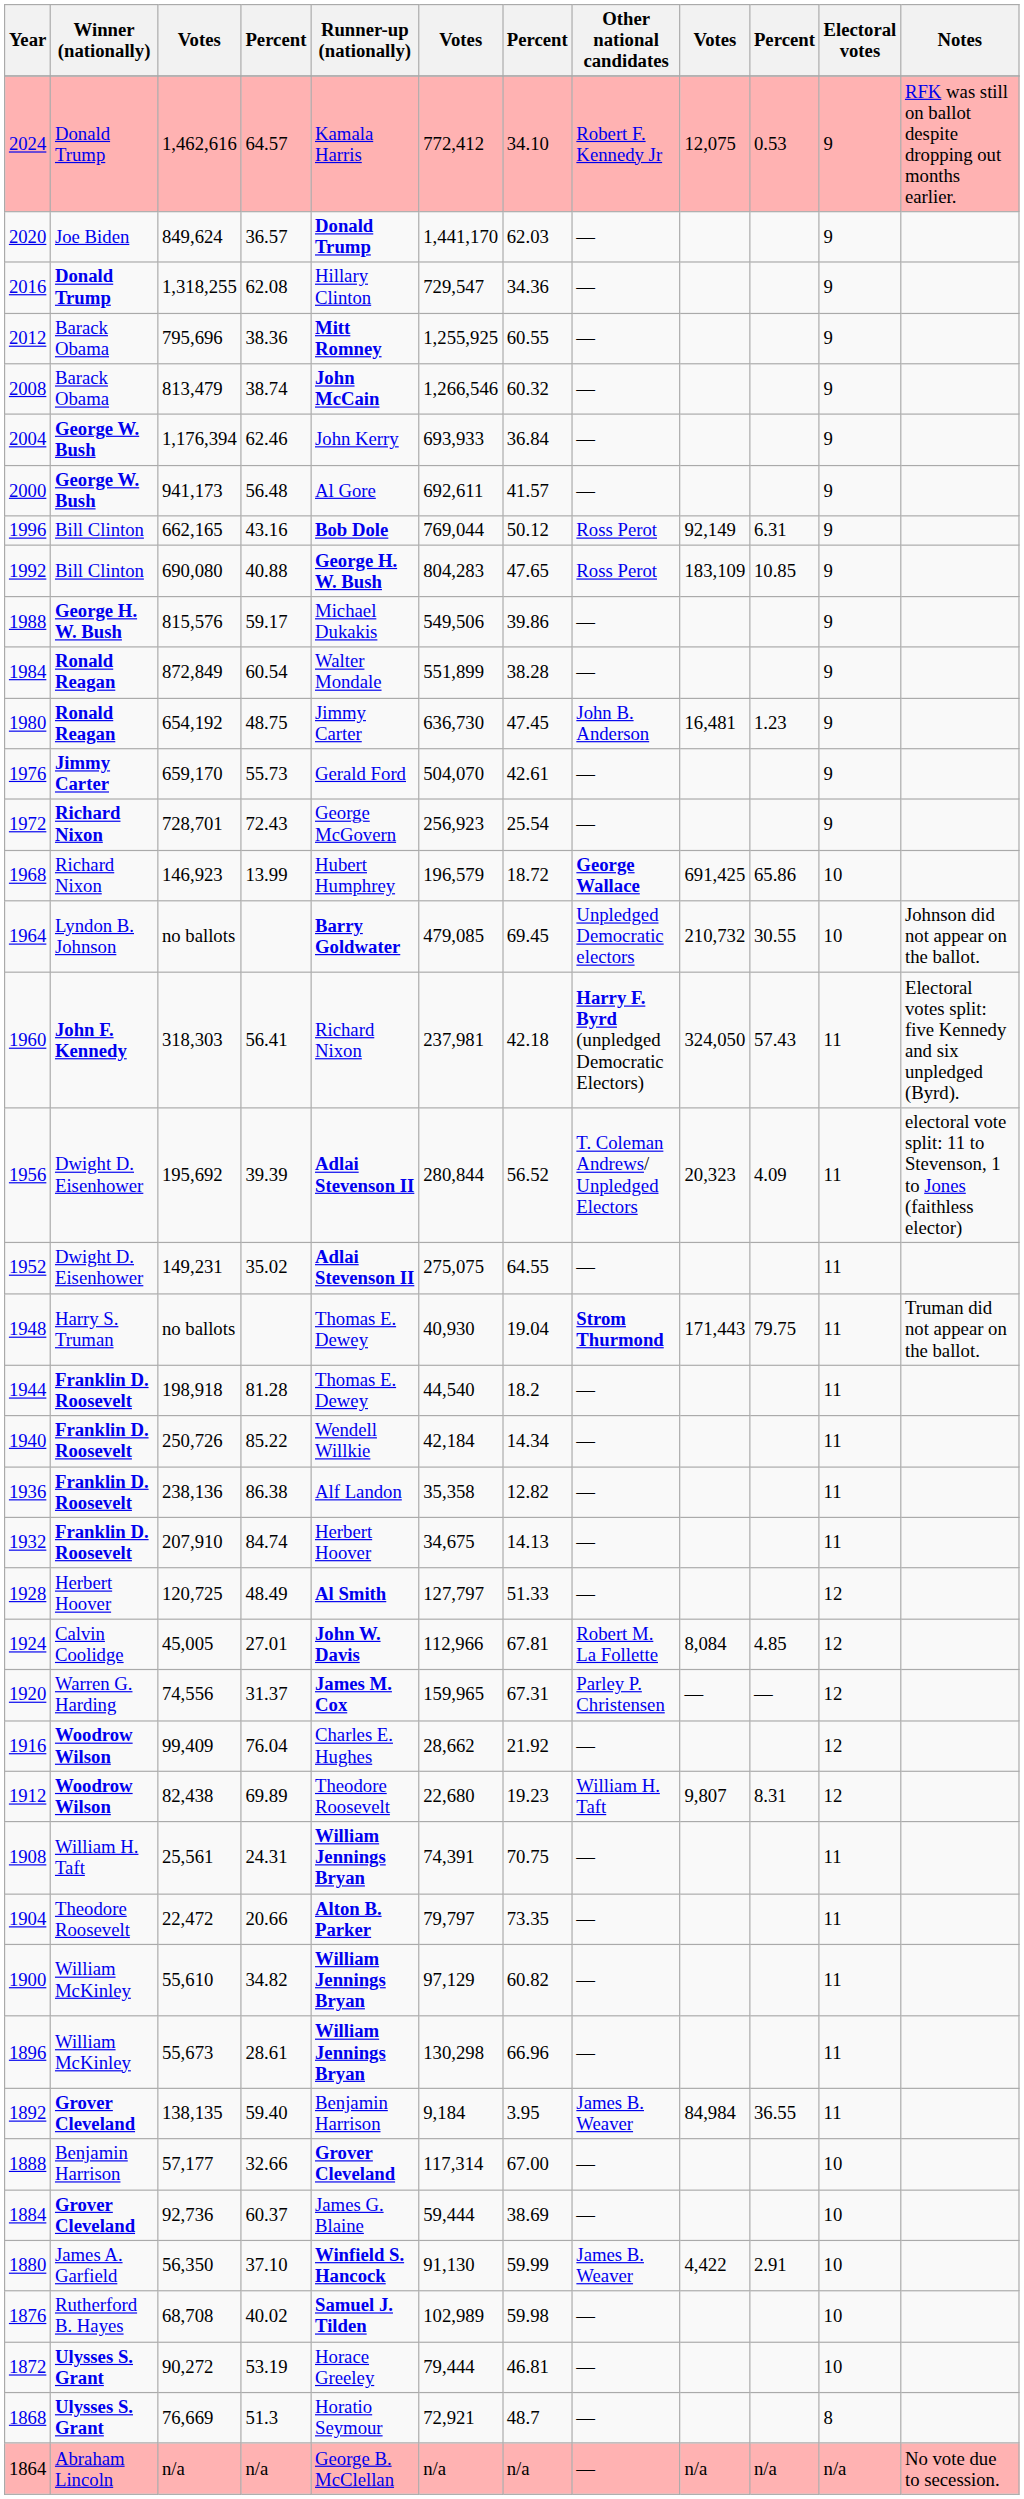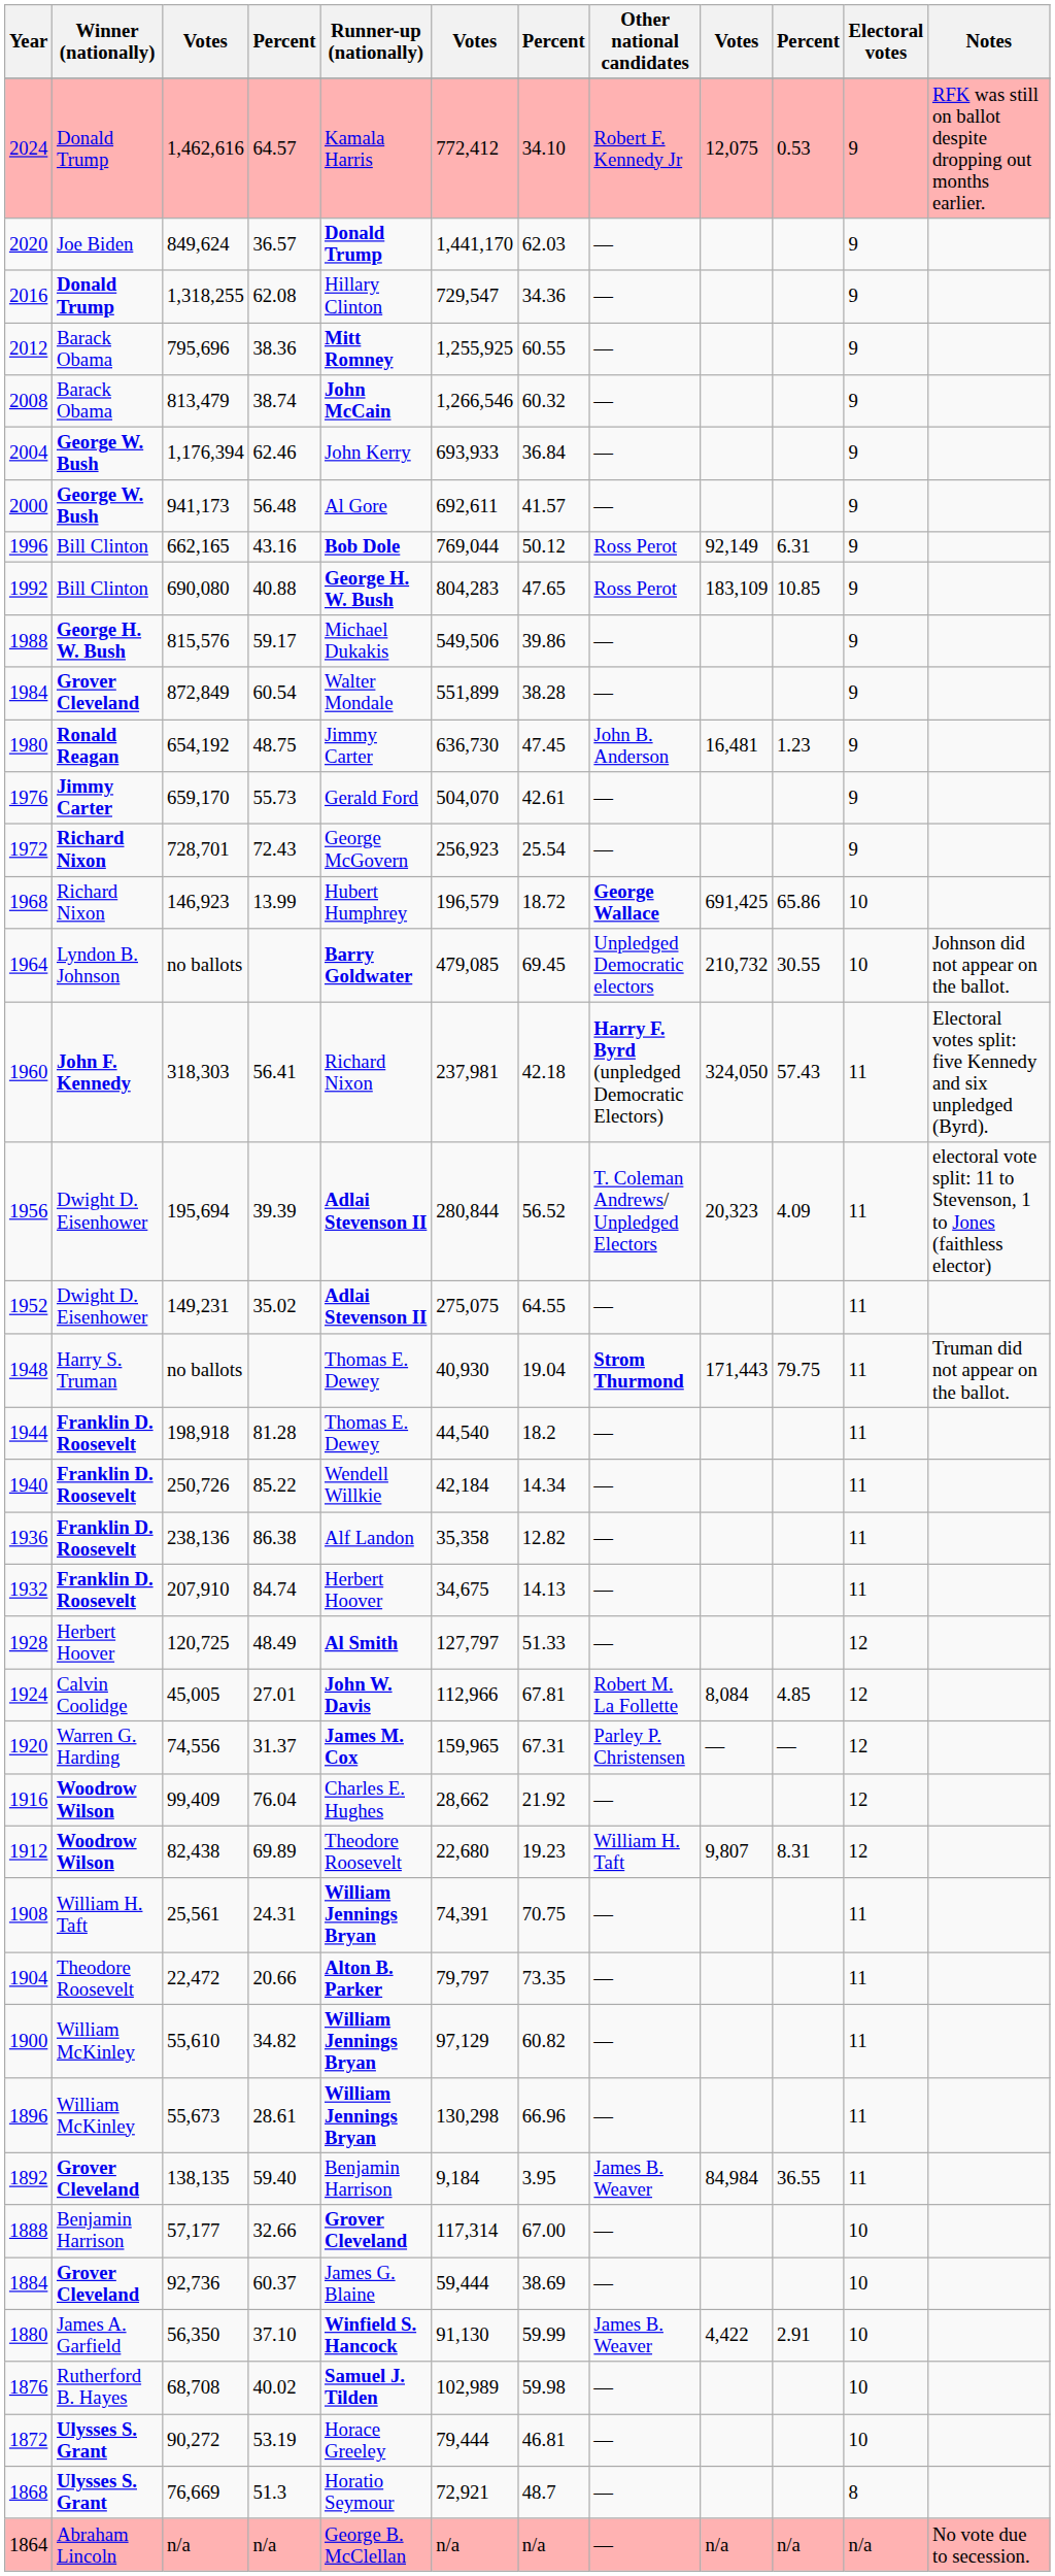1984 | Winner (nationally): Ronald Reagan -> Grover Cleveland
1956 | column 3: 195,692 -> 195,694
